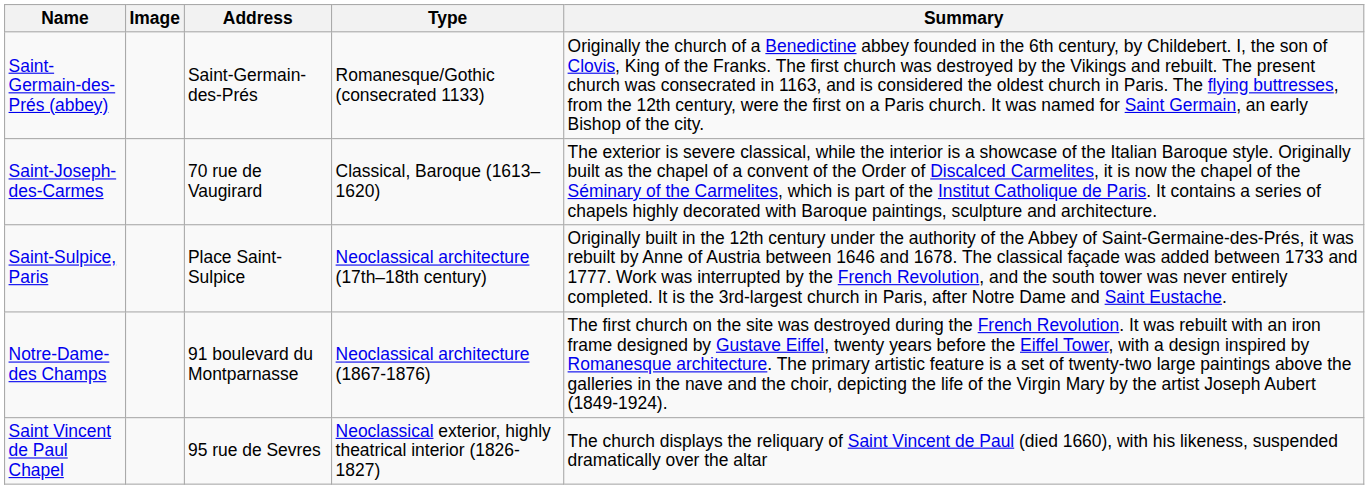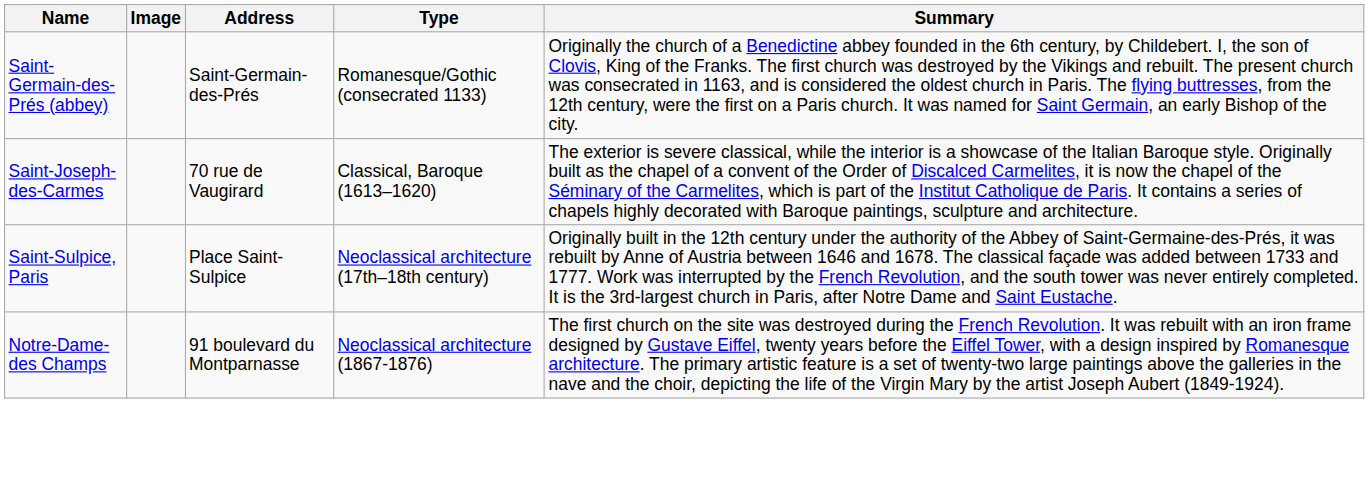- row: Saint Vincent de Paul Chapel | 95 rue de Sevres | Neoclassical exterior, highly theatrical interior (1826-1827) | The church displays the reliquary of Saint Vincent de Paul (died 1660), with his likeness, suspended dramatically over the altar
